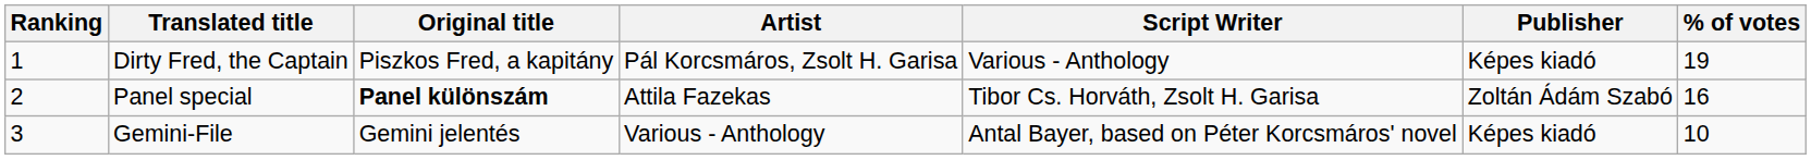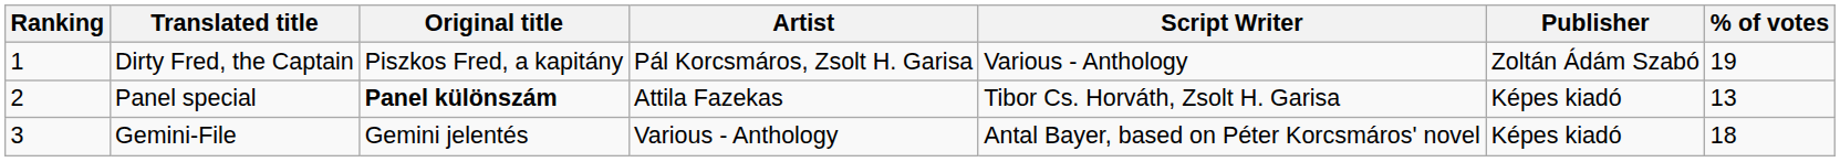Dirty Fred, the Captain | Publisher: Képes kiadó -> Zoltán Ádám Szabó
Panel special | Publisher: Zoltán Ádám Szabó -> Képes kiadó
Panel special | % of votes: 16 -> 13
Gemini-File | % of votes: 10 -> 18
